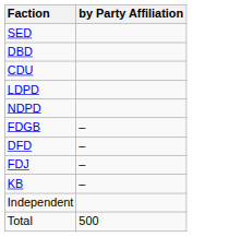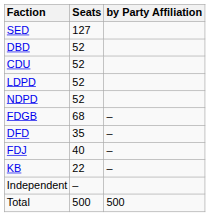+ column: Seats | 127 | 52 | 52 | 52 | 52 | 68 | 35 | 40 | 22 | – | 500
